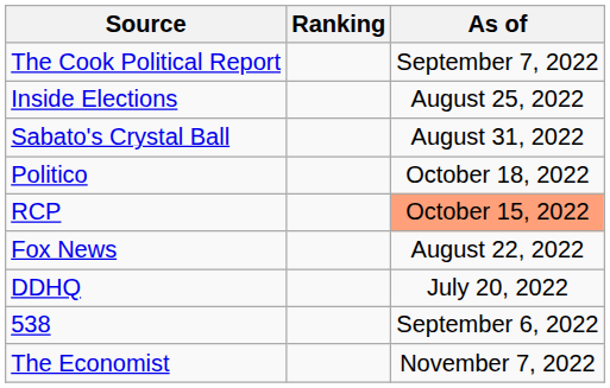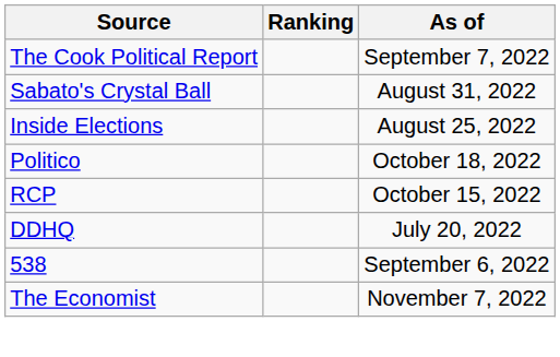rows swapped: Inside Elections <-> Sabato's Crystal Ball
RCP | As of: lightsalmon background -> no background
- row: Fox News | August 22, 2022
